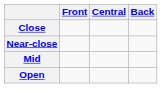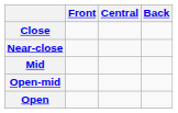+ row: Open-mid
